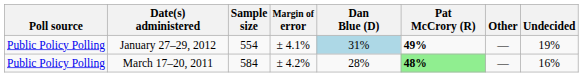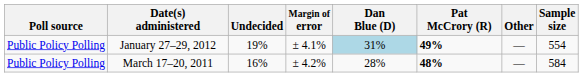columns swapped: Sample size <-> Undecided
March 17–20, 2011 | Pat McCrory (R): lightgreen background -> no background
